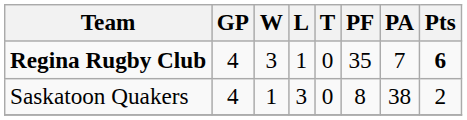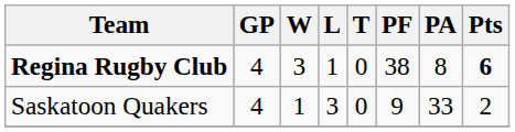Regina Rugby Club | PF: 35 -> 38
Regina Rugby Club | PA: 7 -> 8
Saskatoon Quakers | PF: 8 -> 9
Saskatoon Quakers | PA: 38 -> 33
